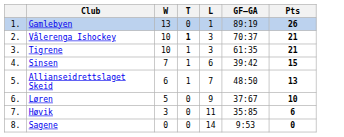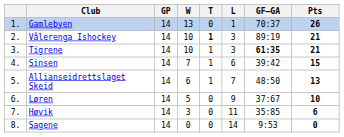+ column: GP | 14 | 14 | 14 | 14 | 14 | 14 | 14 | 14
Gamlebyen | GF–GA: 89:19 -> 70:37
Vålerenga Ishockey | GF–GA: 70:37 -> 89:19
Tigrene | GF–GA: normal -> bold
